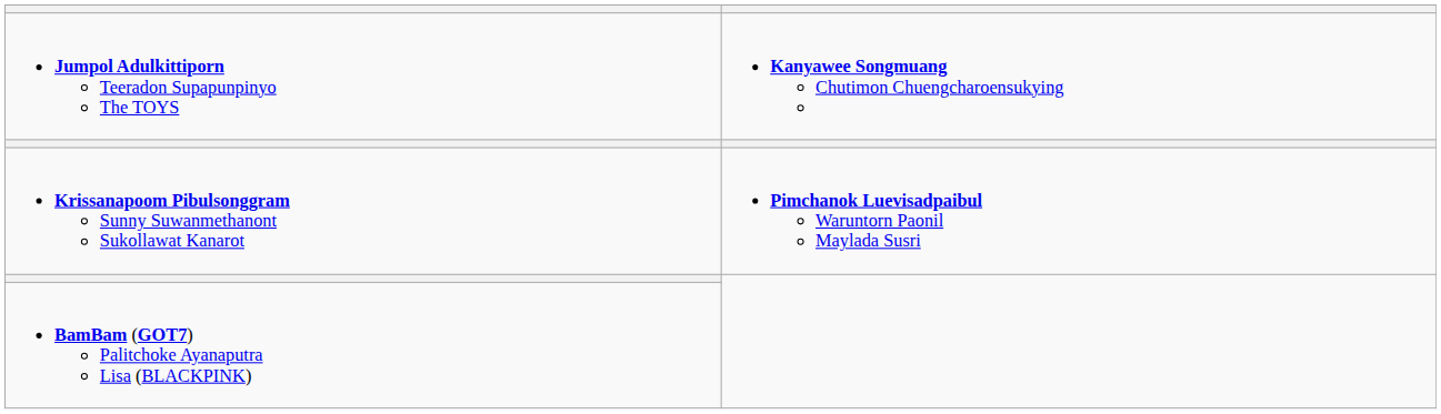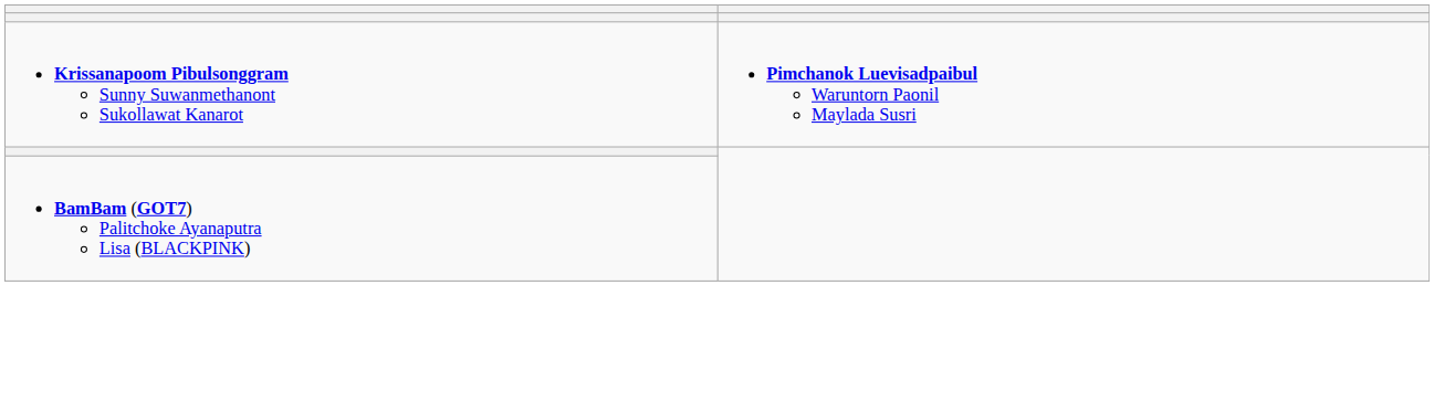- row: Jumpol Adulkittiporn Teeradon Supapunpinyo The TOYS | Kanyawee Songmuang Chutimon Chuengcharoensukying
